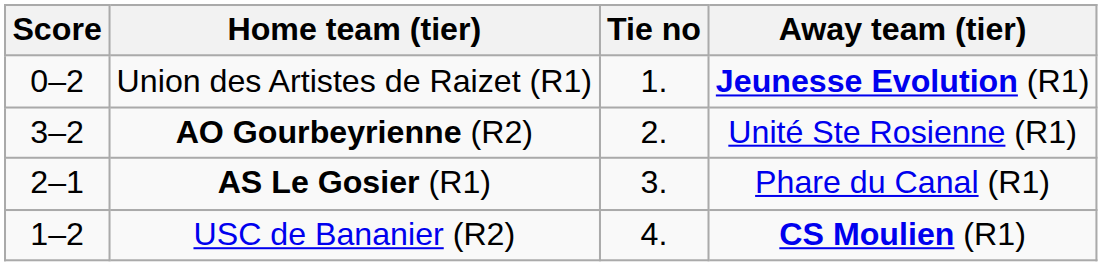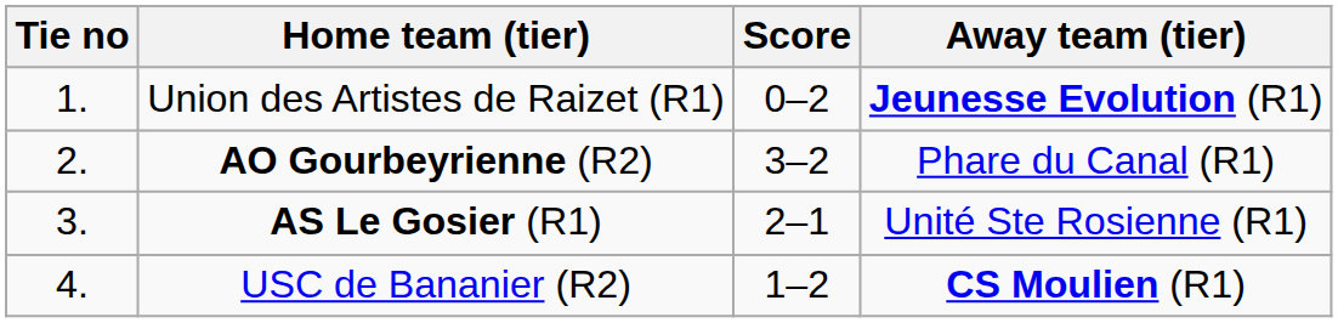columns swapped: Tie no <-> Score
AO Gourbeyrienne (R2) | Away team (tier): Unité Ste Rosienne (R1) -> Phare du Canal (R1)
AS Le Gosier (R1) | Away team (tier): Phare du Canal (R1) -> Unité Ste Rosienne (R1)
